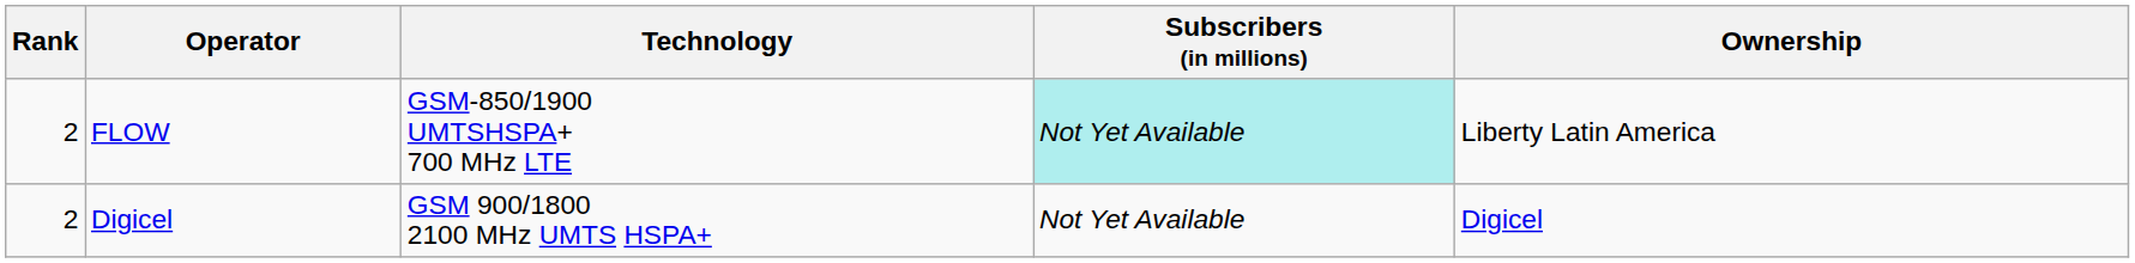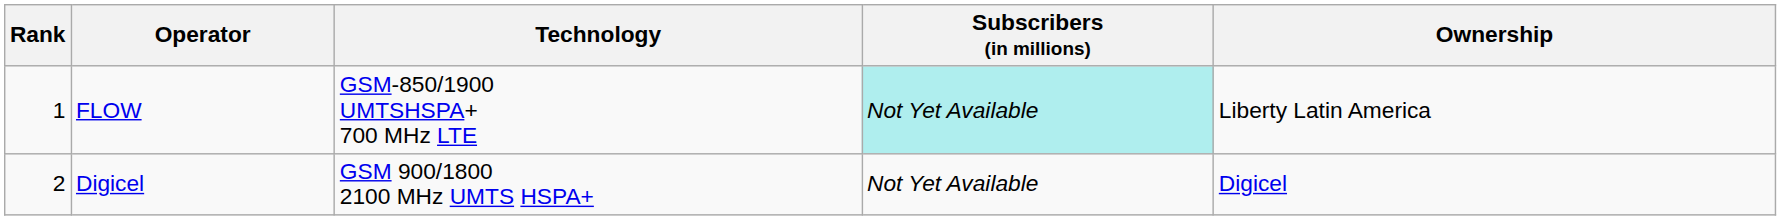FLOW | Rank: 2 -> 1
